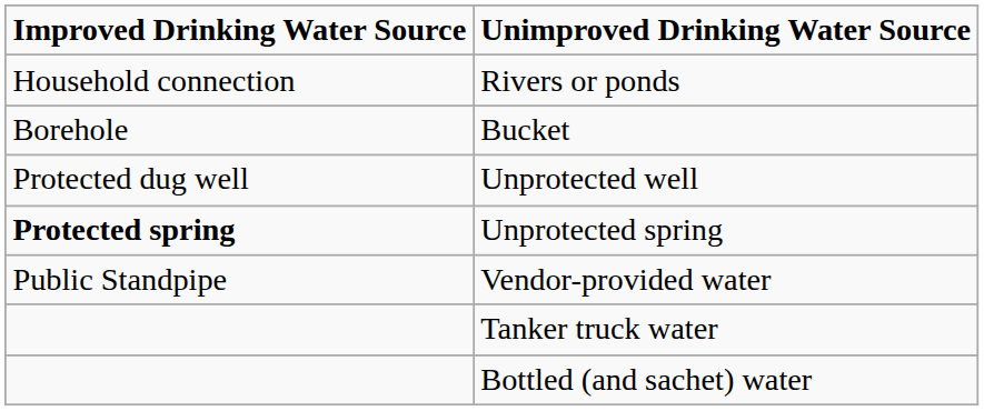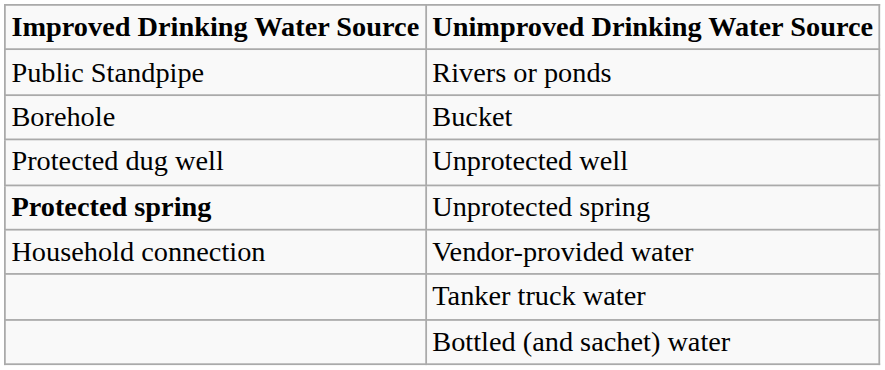Rivers or ponds | Improved Drinking Water Source: Household connection -> Public Standpipe
Vendor-provided water | Improved Drinking Water Source: Public Standpipe -> Household connection
